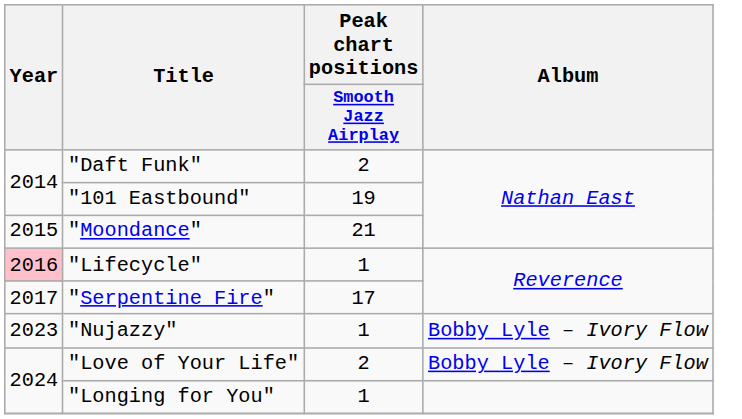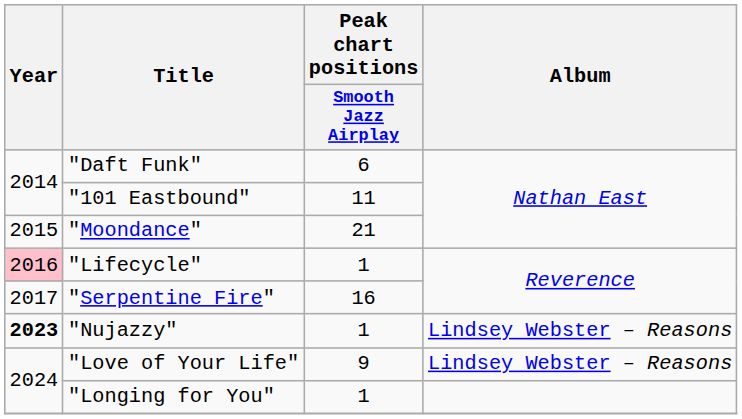"Daft Funk" | Peak chart positions / Smooth Jazz Airplay: 2 -> 6
"101 Eastbound" | Peak chart positions / Smooth Jazz Airplay: 19 -> 11
"Serpentine Fire" | Peak chart positions / Smooth Jazz Airplay: 17 -> 16
"Nujazzy" | Year: normal -> bold
"Nujazzy" | Album: Bobby Lyle – Ivory Flow -> Lindsey Webster – Reasons
"Love of Your Life" | Peak chart positions / Smooth Jazz Airplay: 2 -> 9
"Love of Your Life" | Album: Bobby Lyle – Ivory Flow -> Lindsey Webster – Reasons
